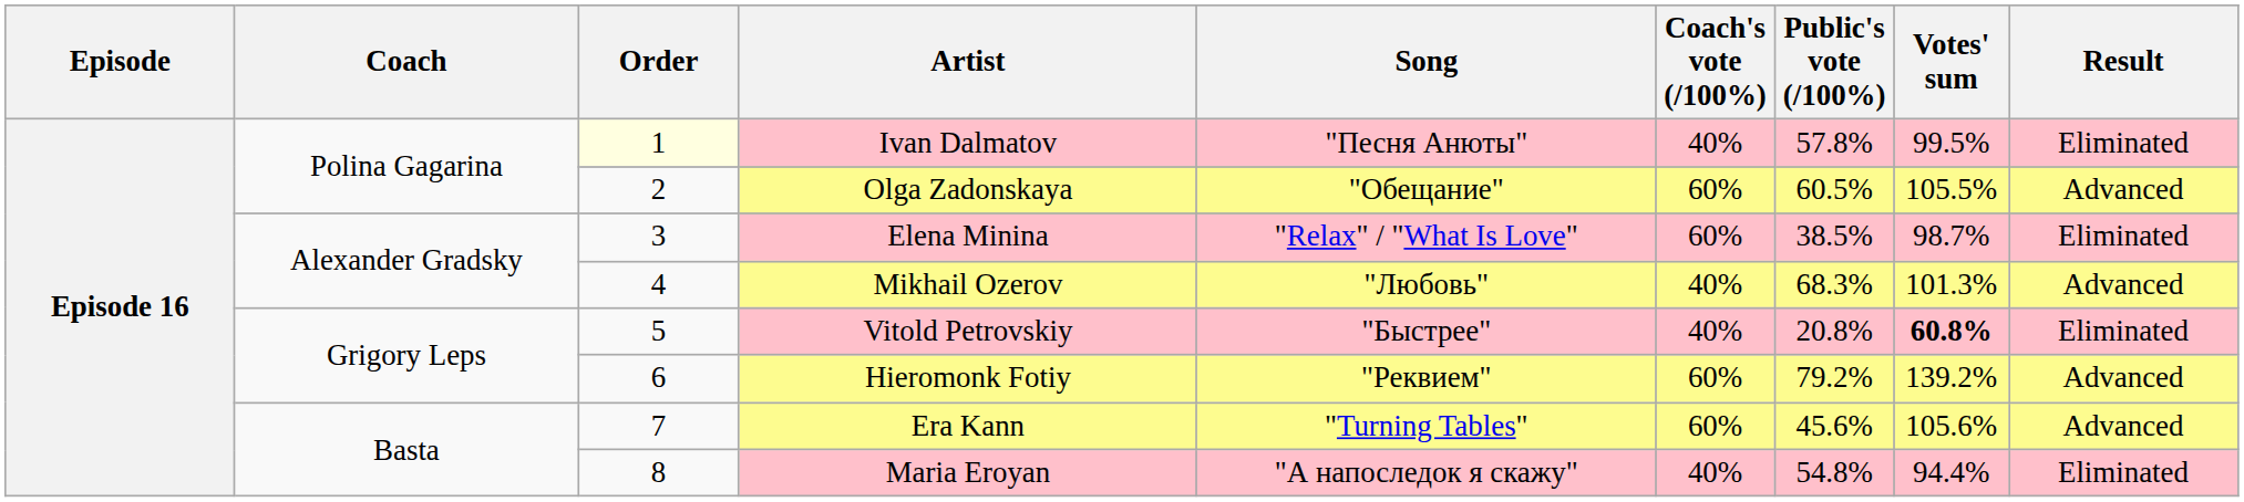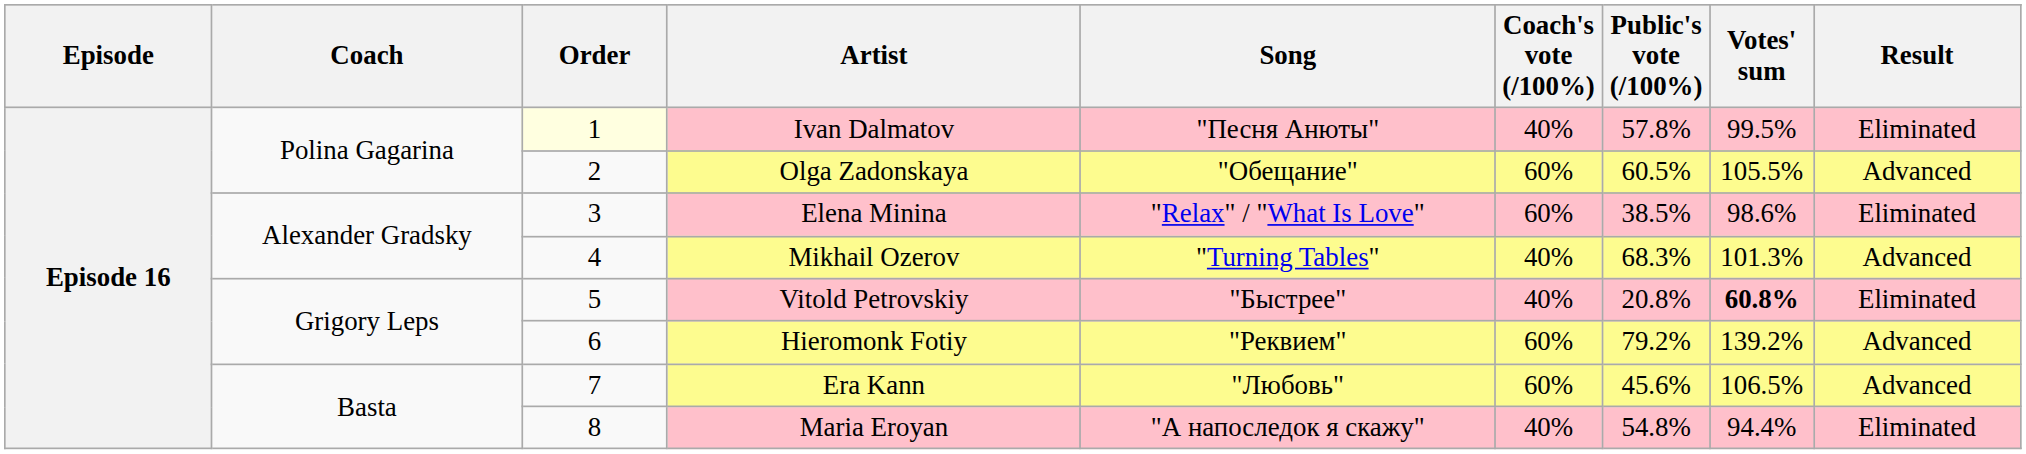Elena Minina | Votes' sum: 98.7% -> 98.6%
Mikhail Ozerov | Song: "Любовь" -> "Turning Tables"
Era Kann | Song: "Turning Tables" -> "Любовь"
Era Kann | Votes' sum: 105.6% -> 106.5%
